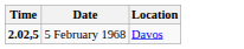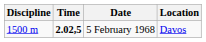+ column: Discipline | 1500 m
